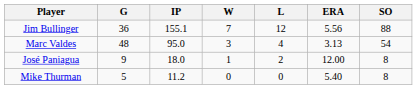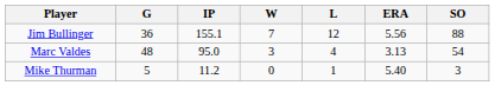- row: José Paniagua | 9 | 18.0 | 1 | 2 | 12.00 | 8
Mike Thurman | L: 0 -> 1
Mike Thurman | SO: 8 -> 3
